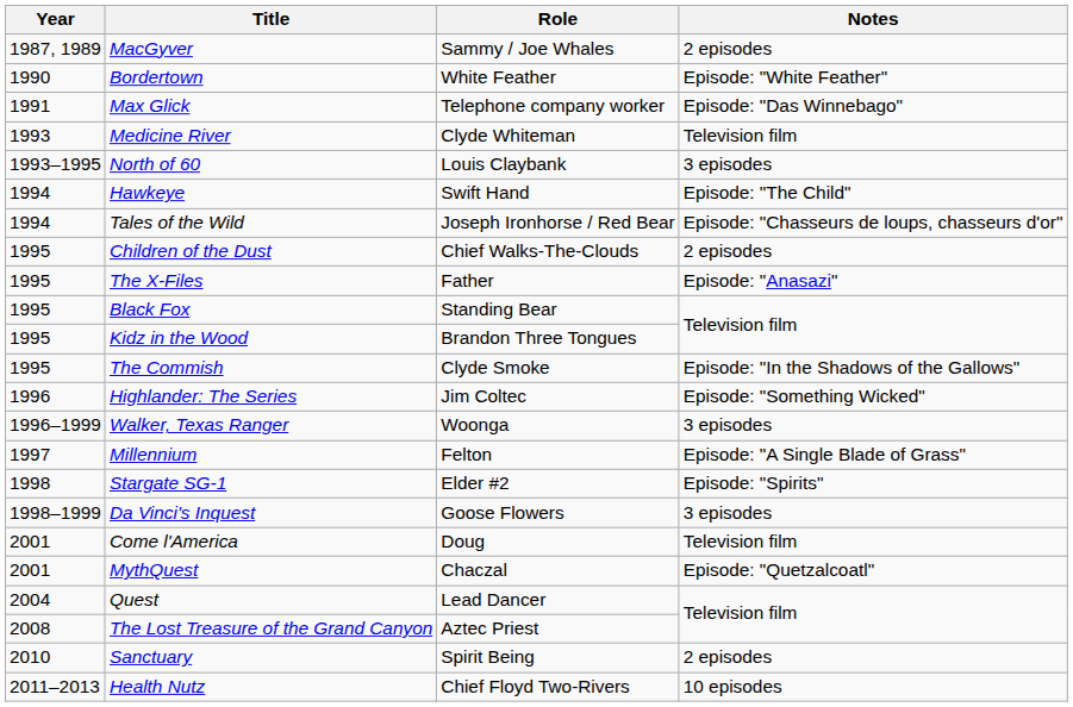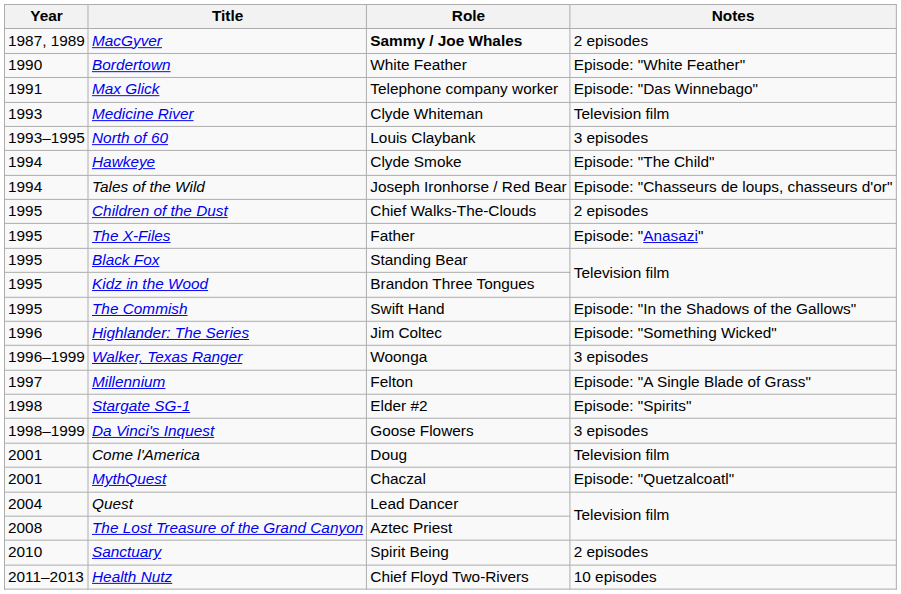MacGyver | Role: normal -> bold
Hawkeye | Role: Swift Hand -> Clyde Smoke
The Commish | Role: Clyde Smoke -> Swift Hand
